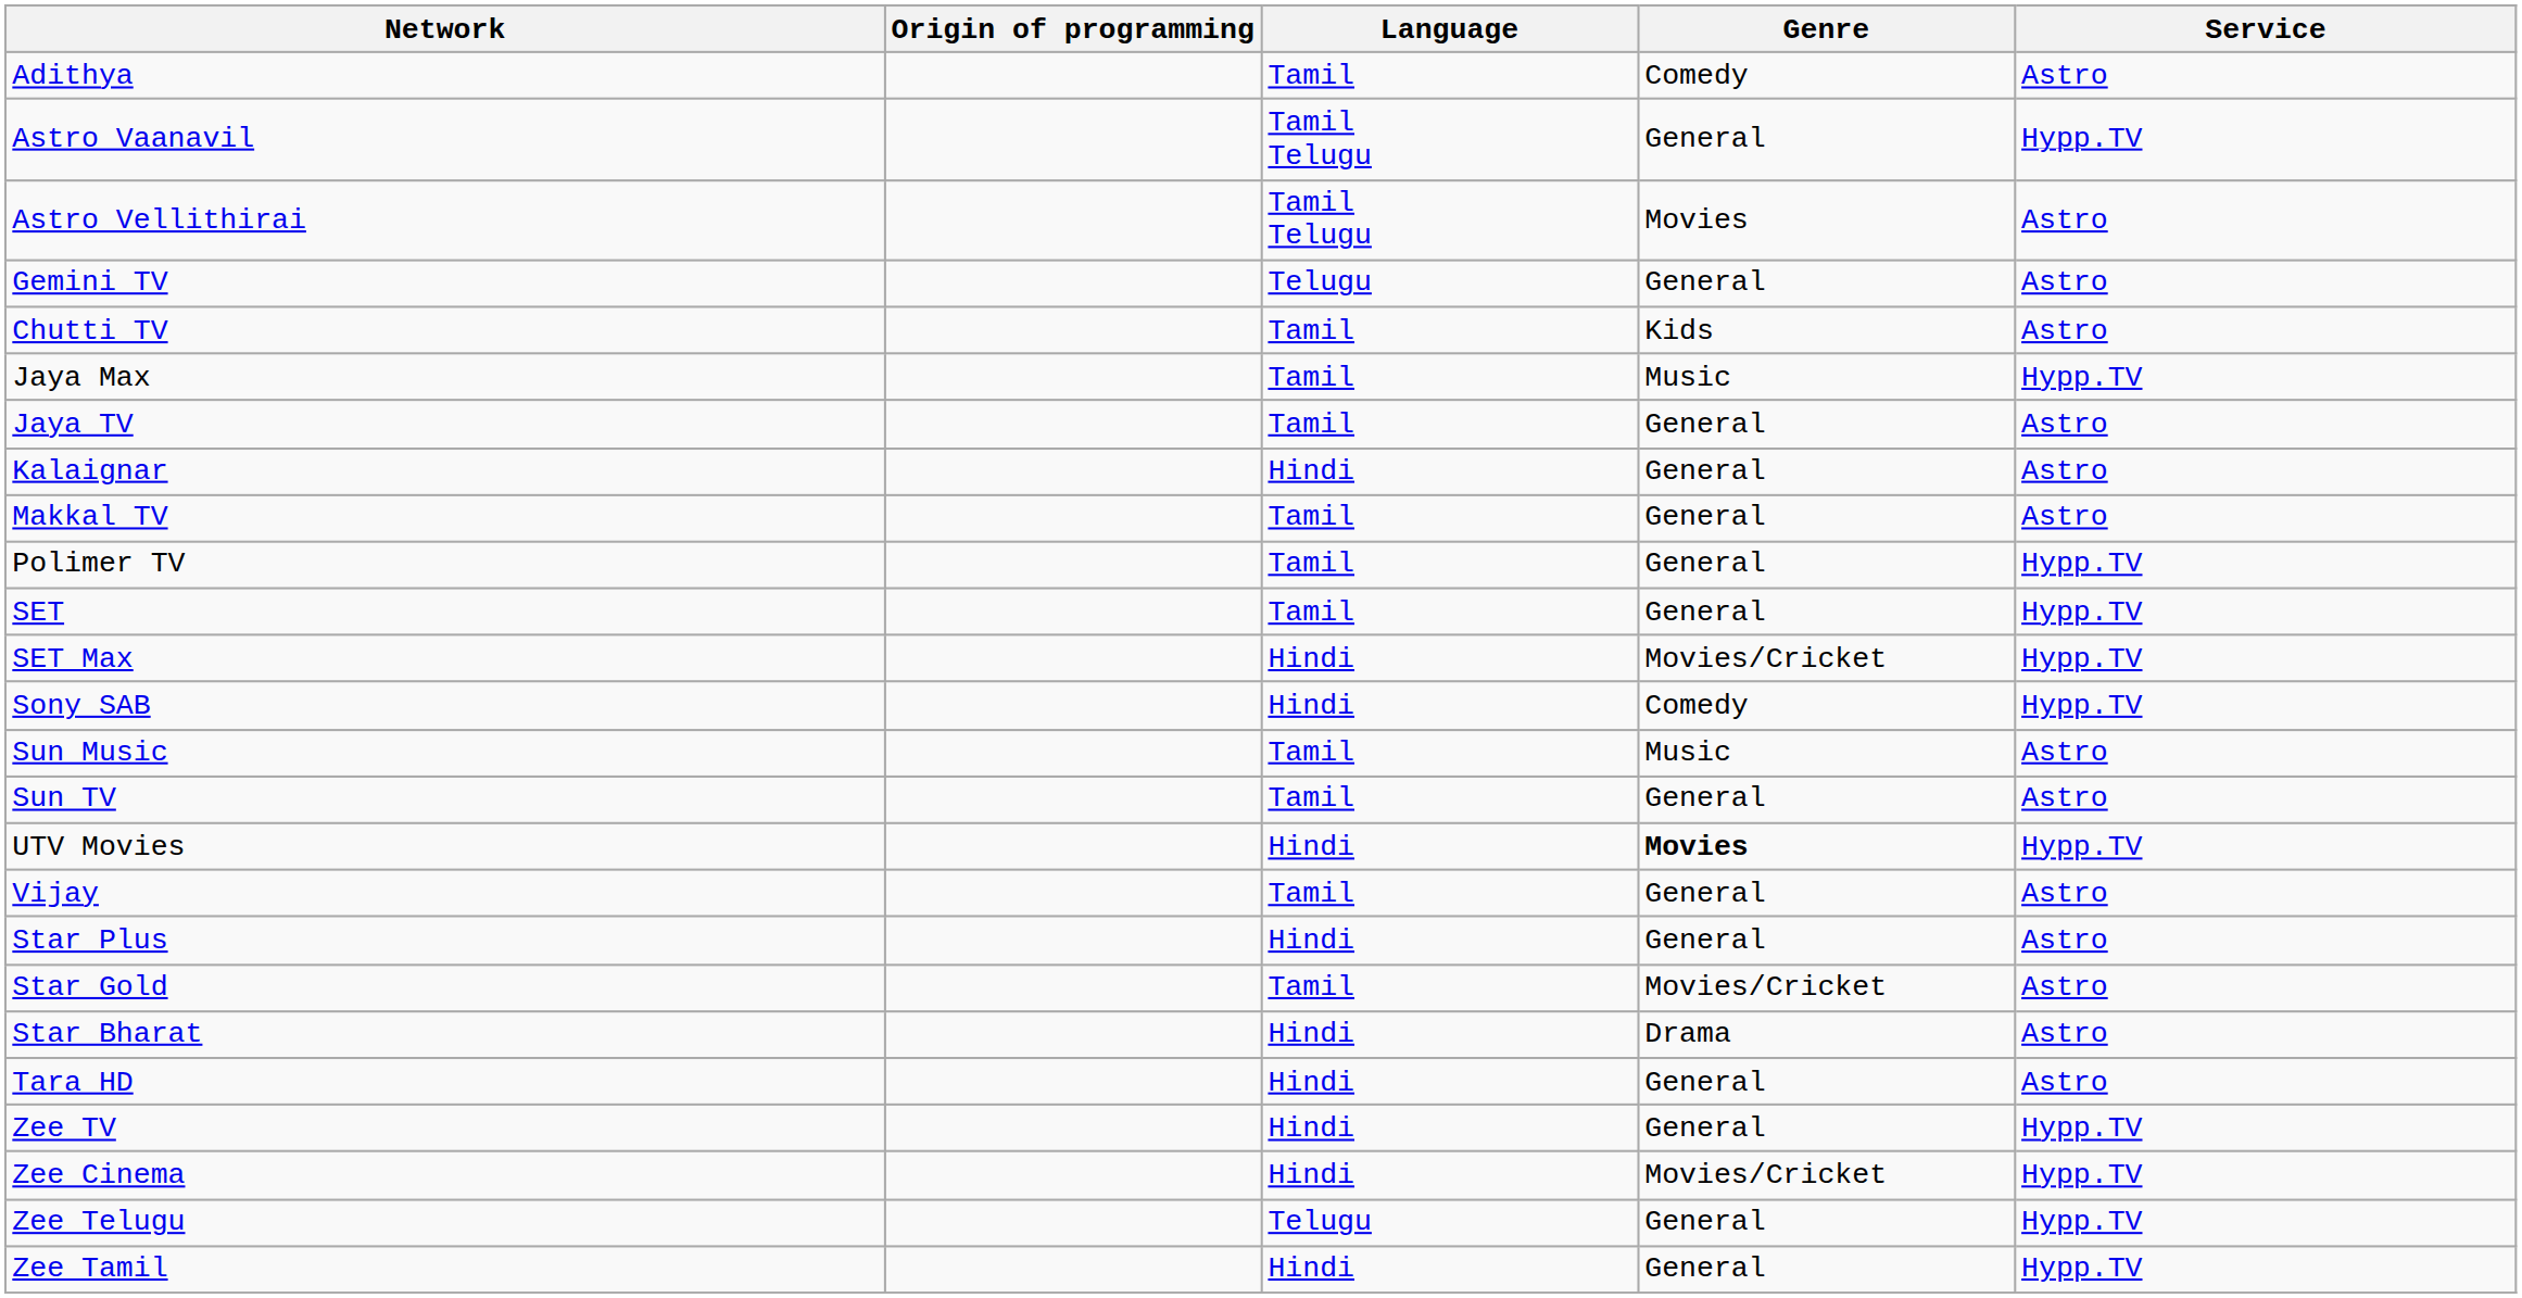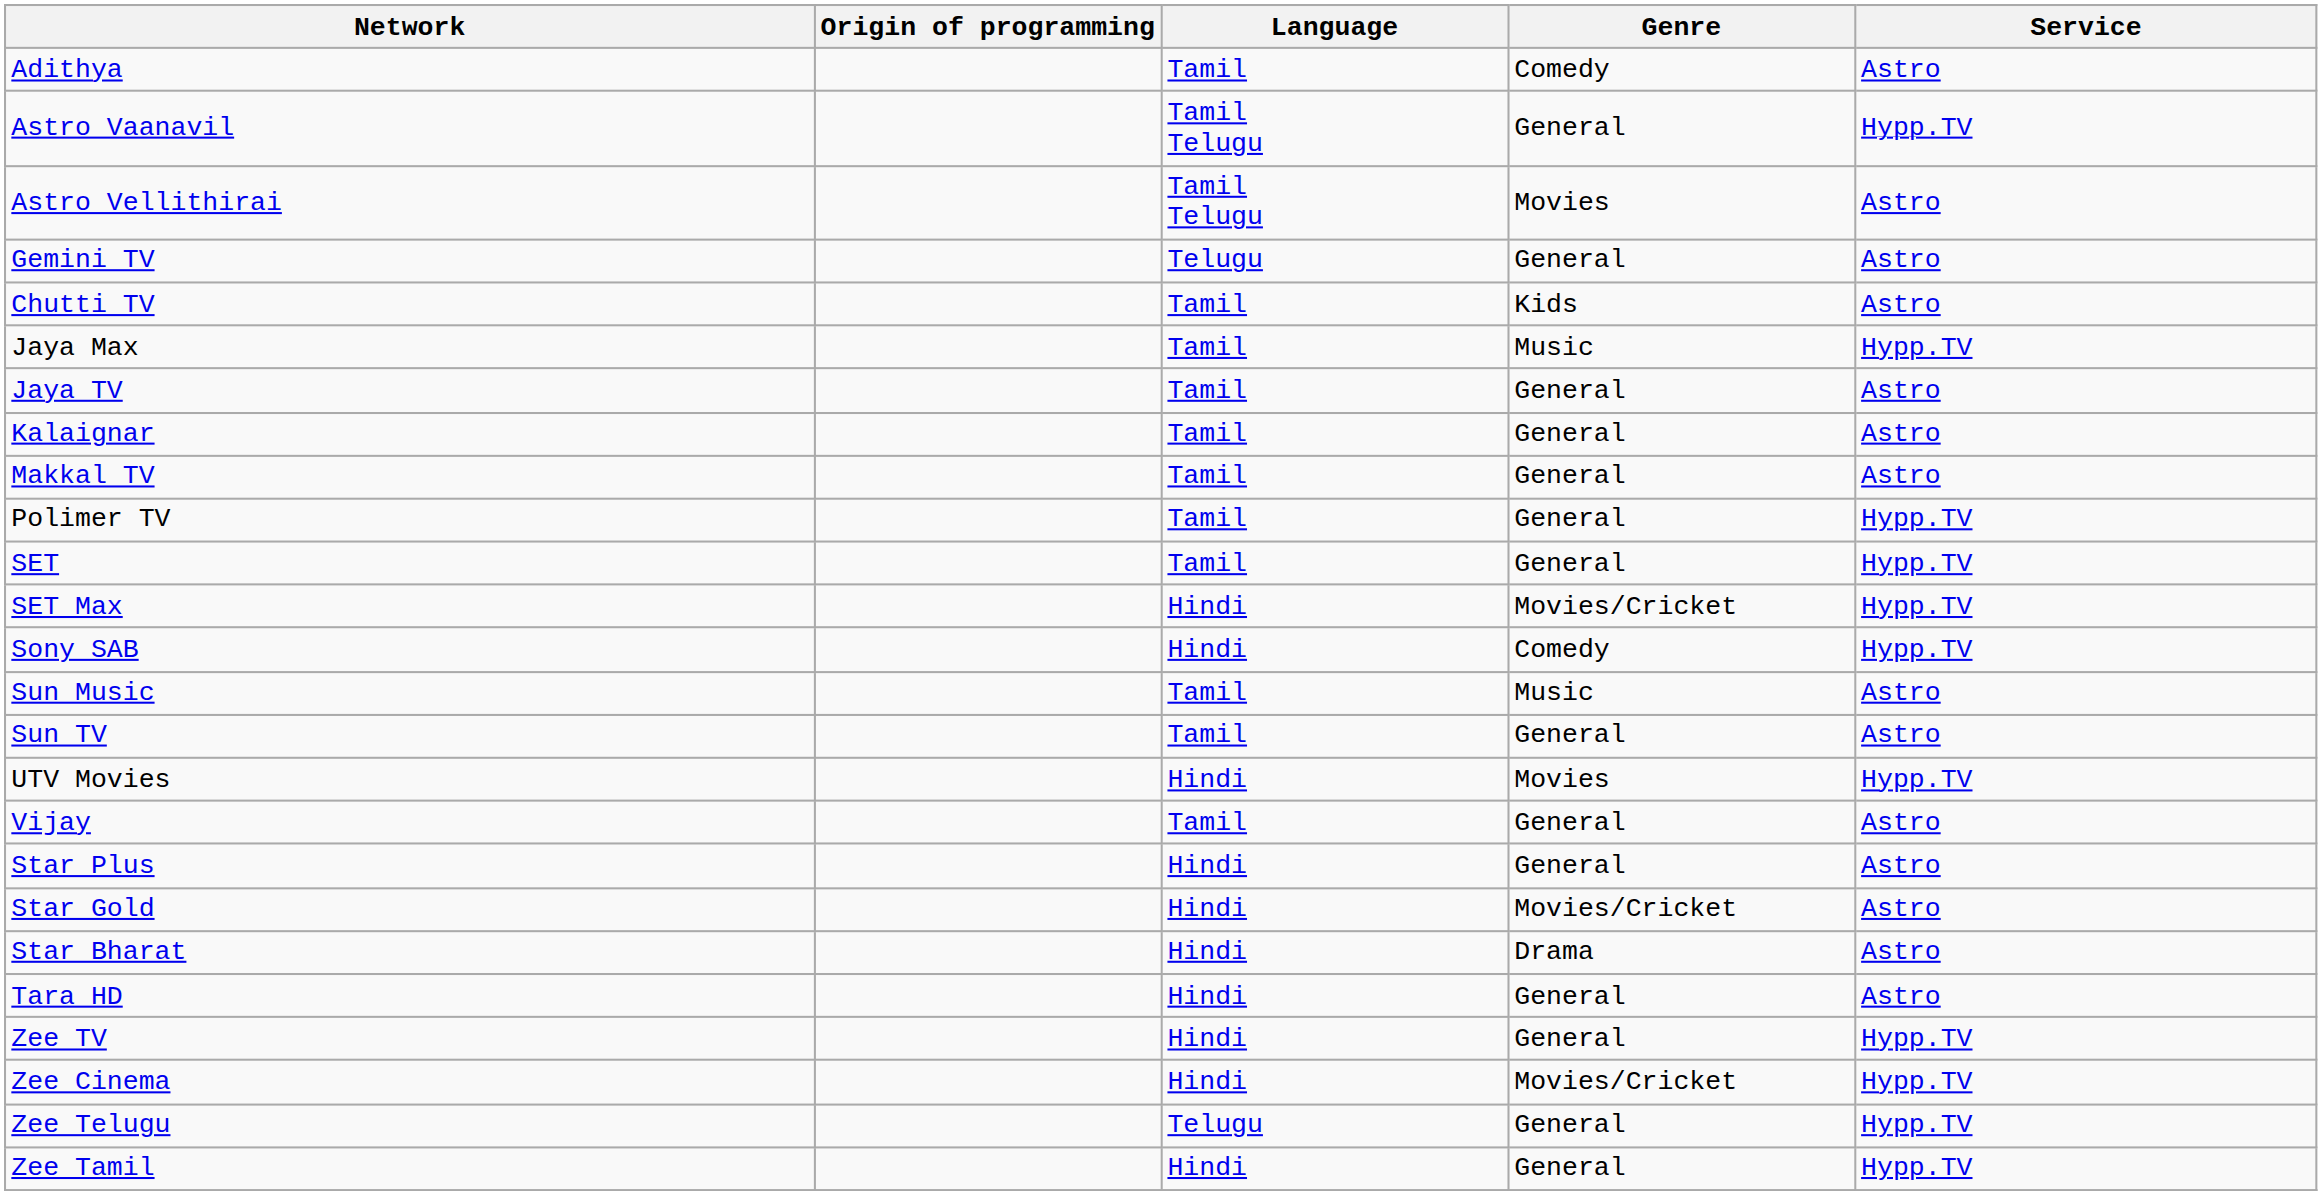Kalaignar | Language: Hindi -> Tamil
UTV Movies | Genre: bold -> normal
Star Gold | Language: Tamil -> Hindi
